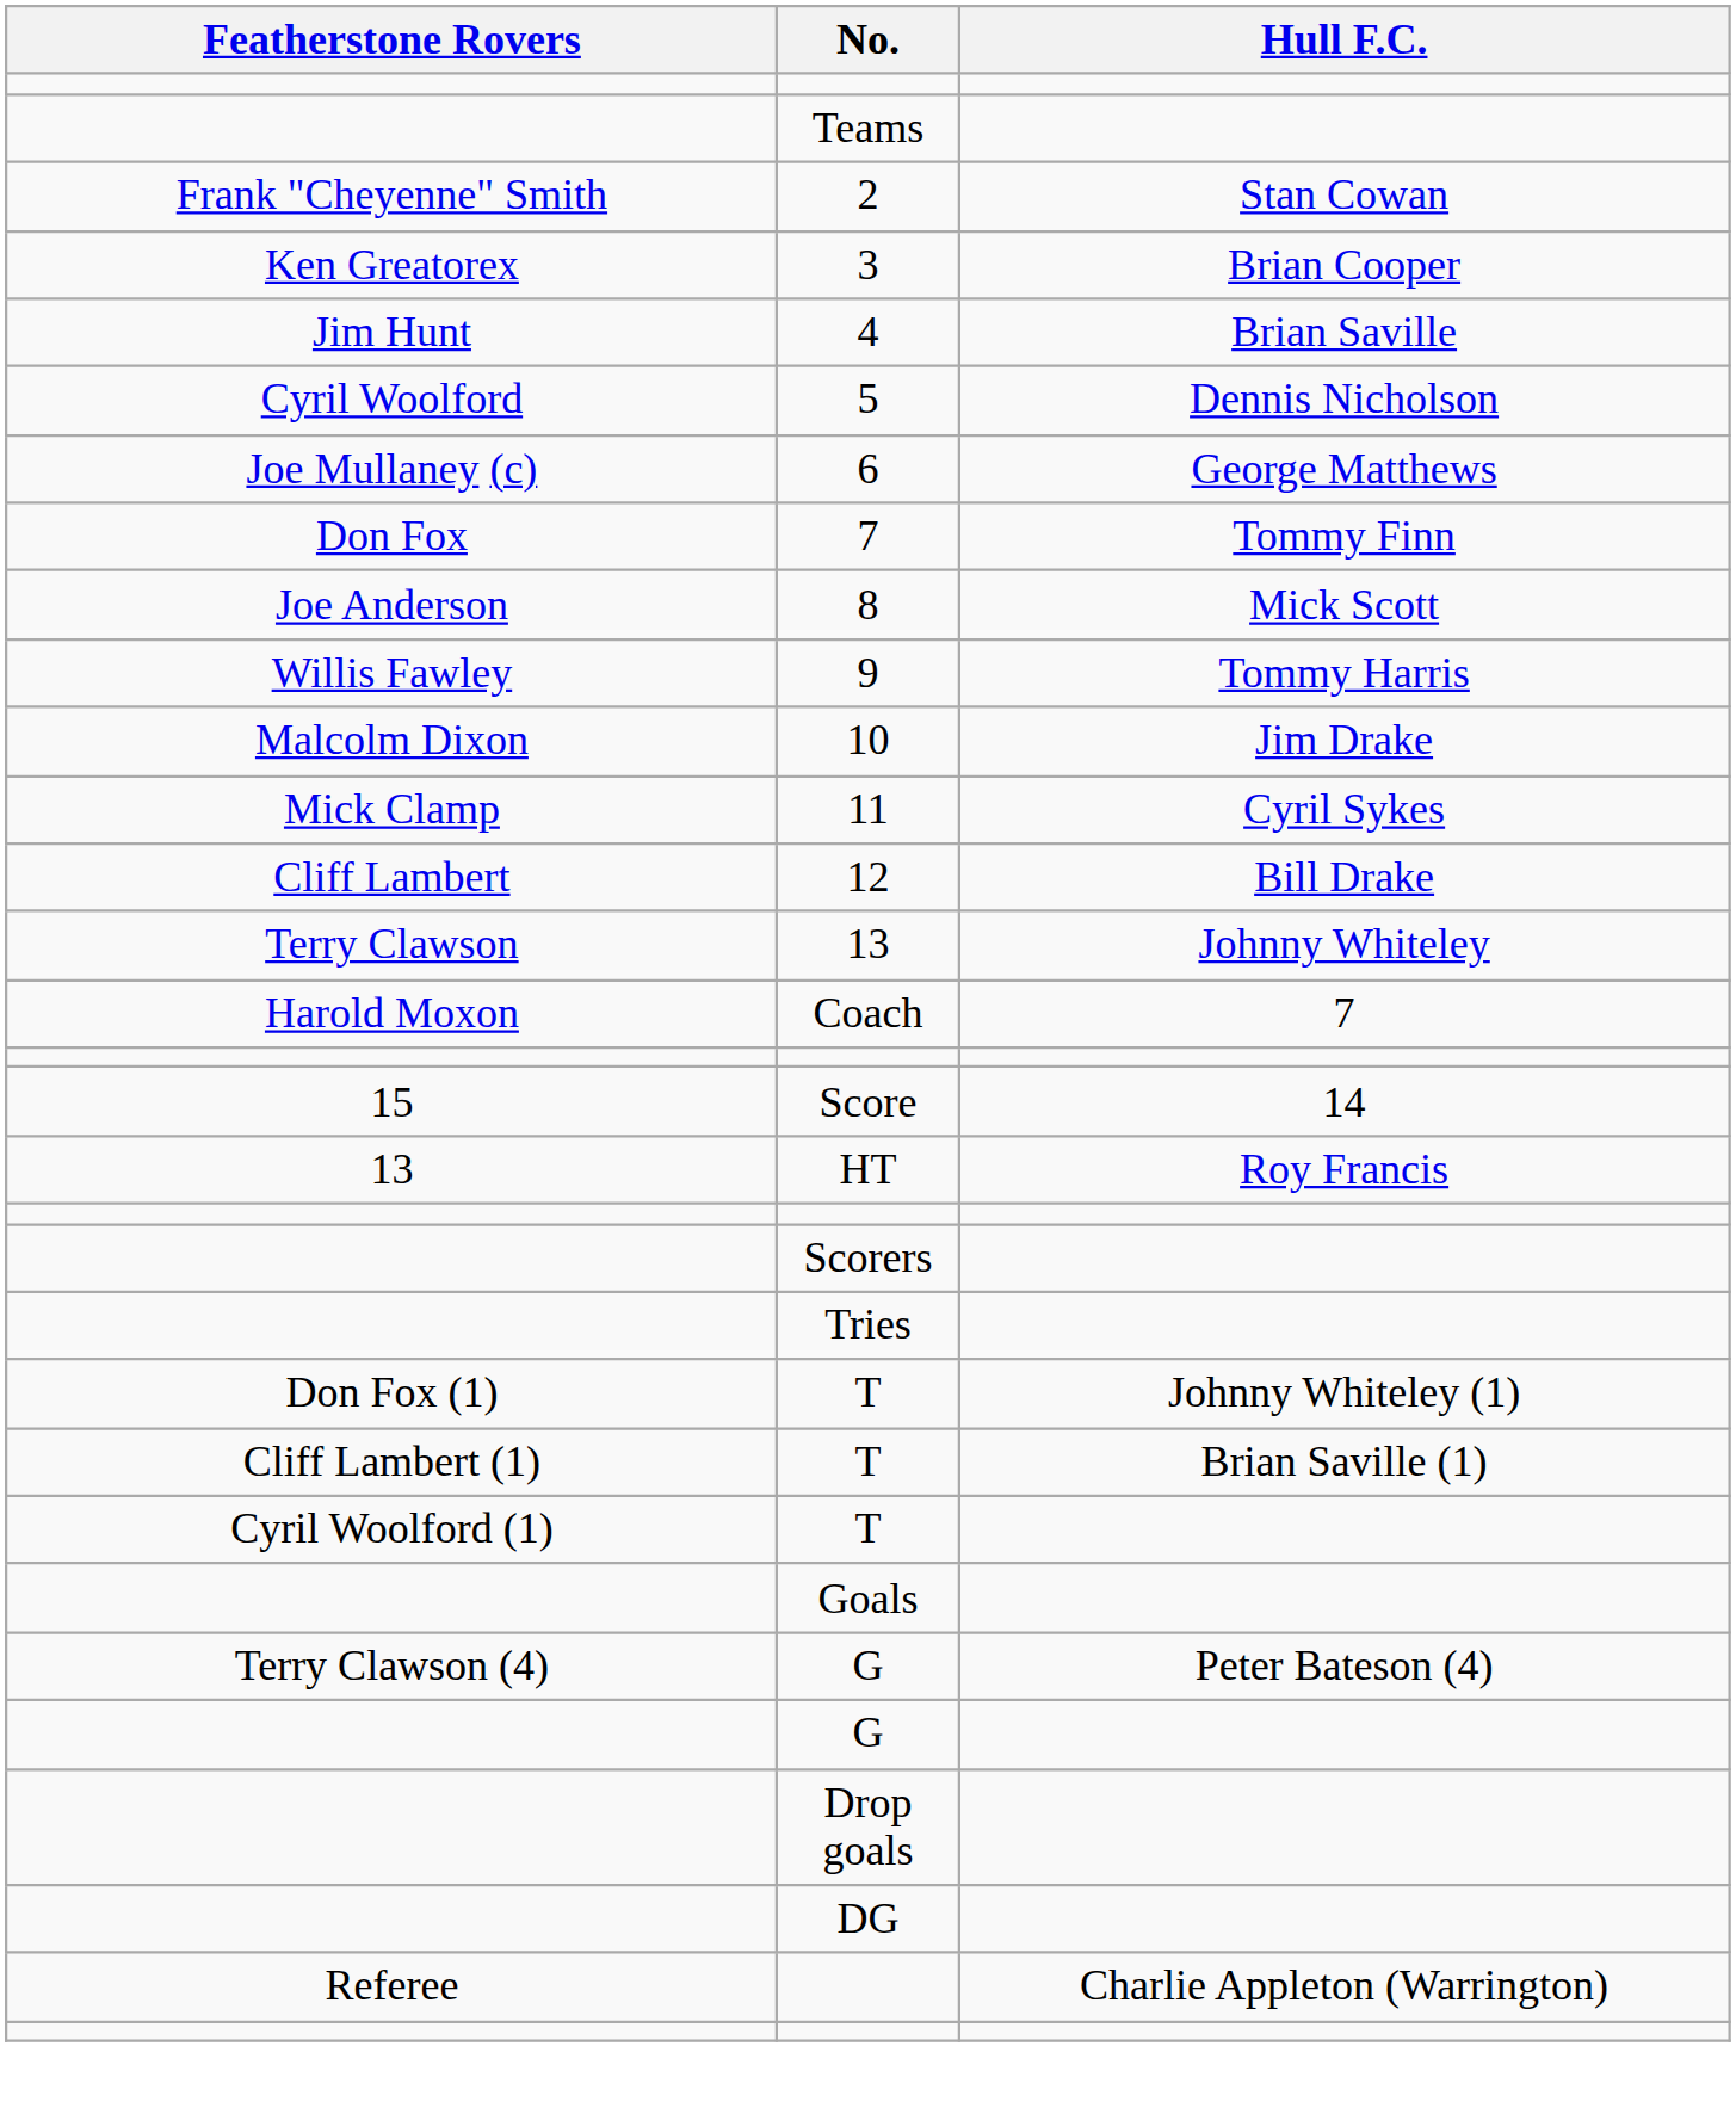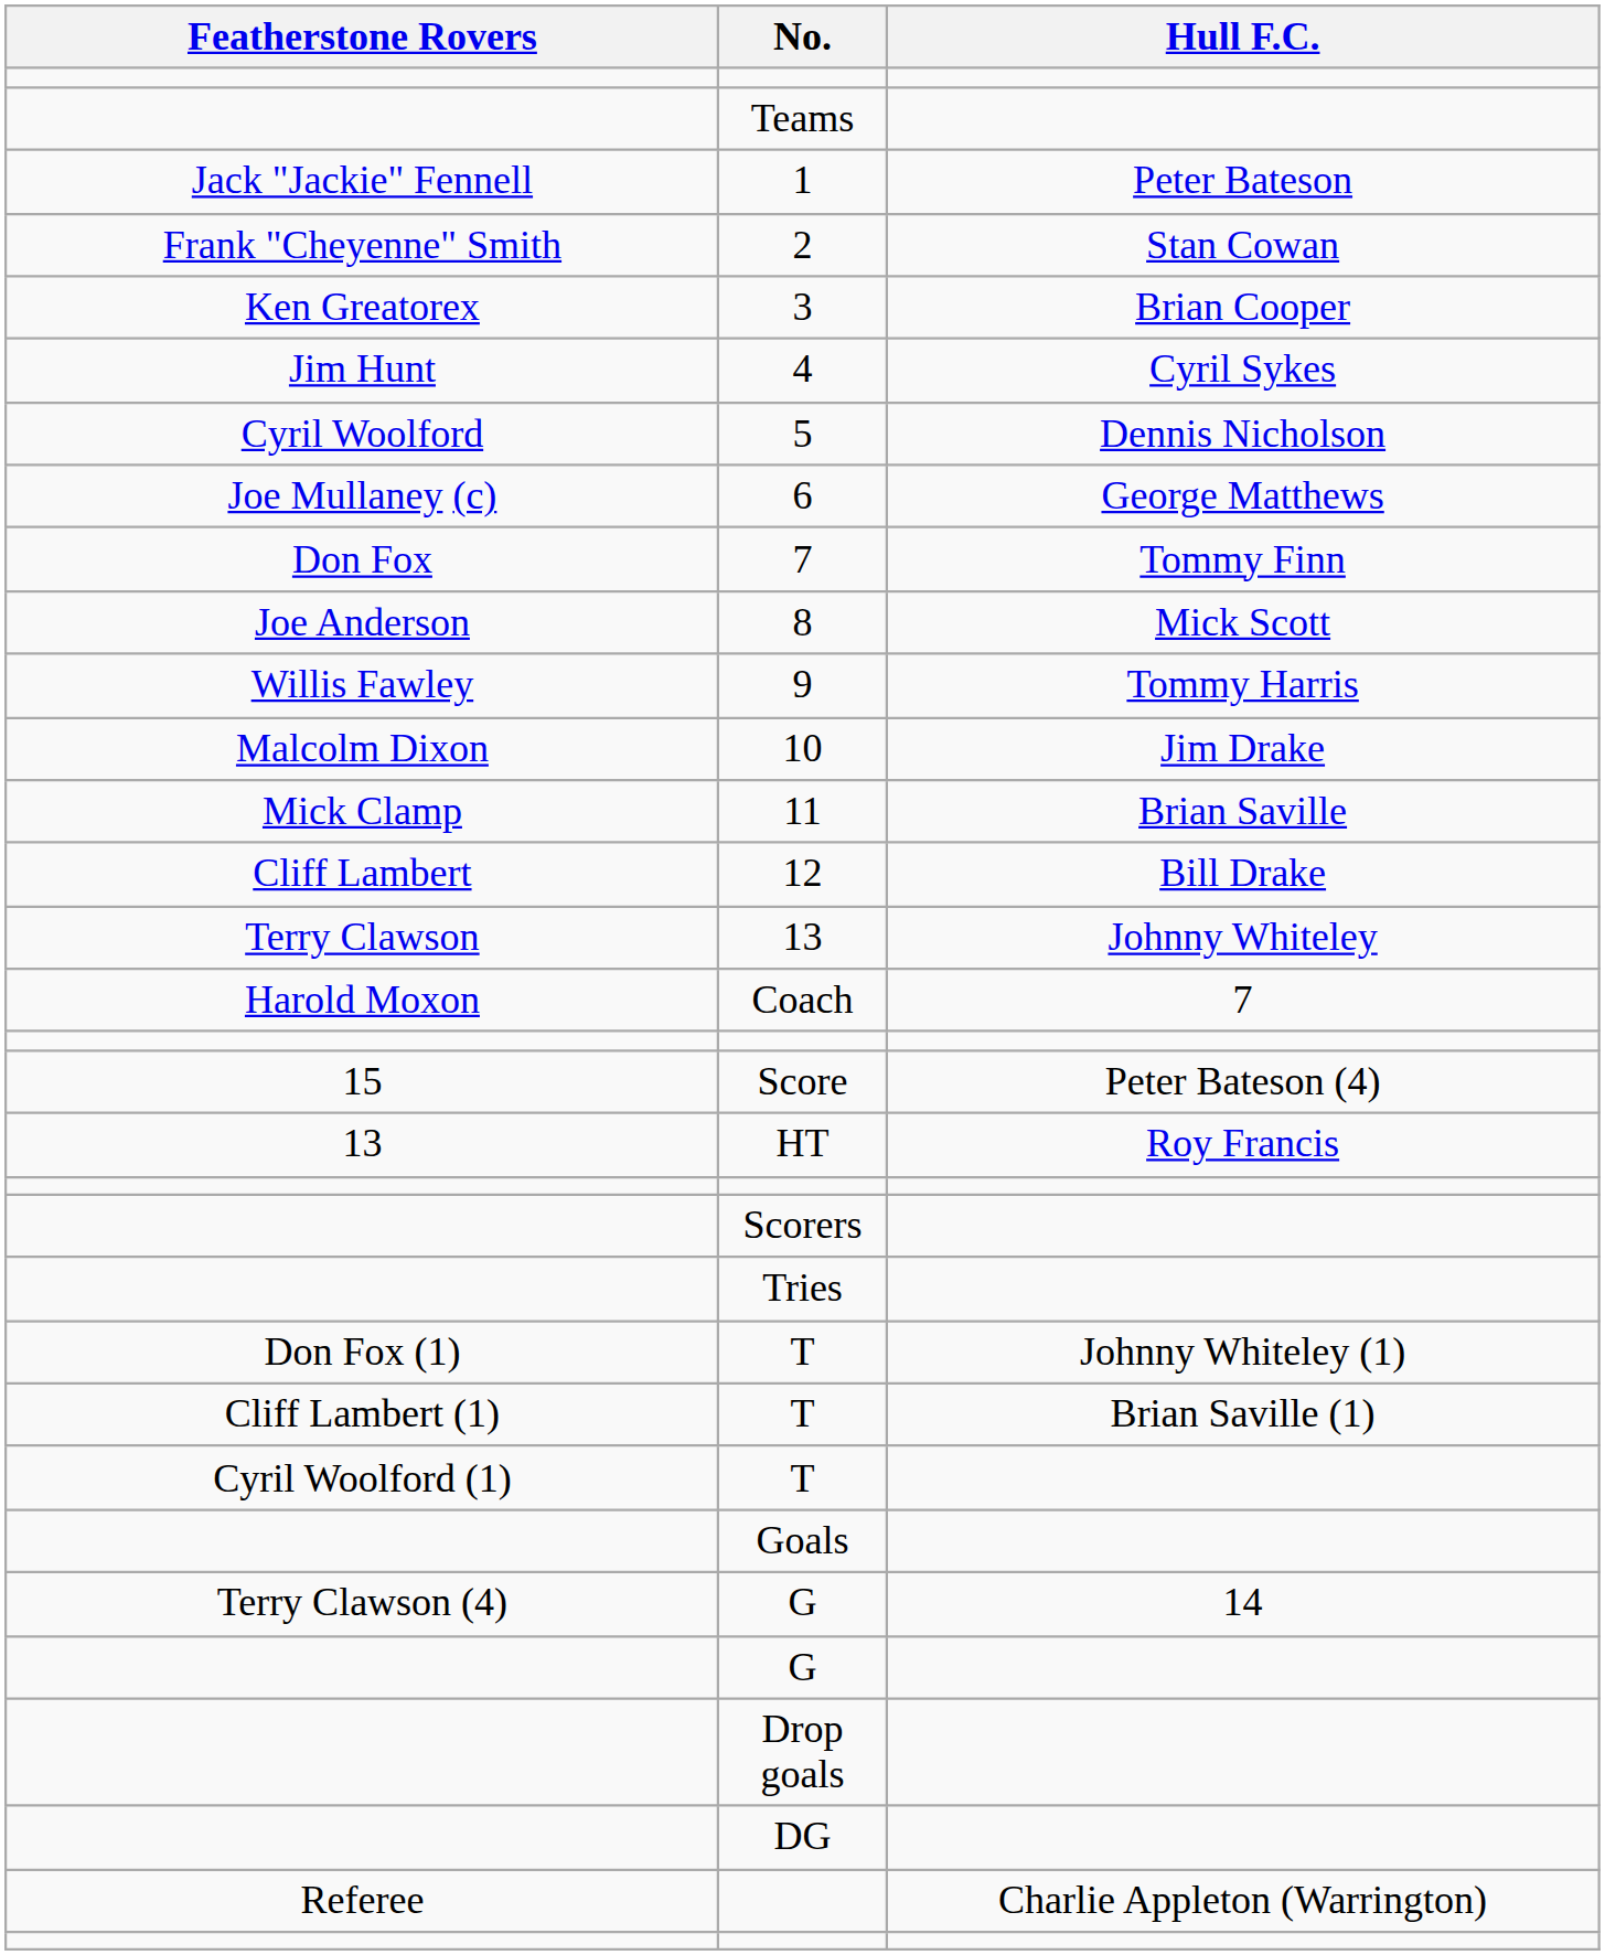+ row: Jack "Jackie" Fennell | 1 | Peter Bateson
4 | Hull F.C.: Brian Saville -> Cyril Sykes
11 | Hull F.C.: Cyril Sykes -> Brian Saville
Score | Hull F.C.: 14 -> Peter Bateson (4)
Terry Clawson (4) / G | Hull F.C.: Peter Bateson (4) -> 14
